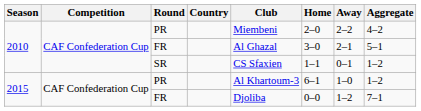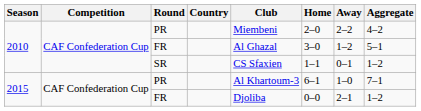2010 / FR | Away: 2–1 -> 1–2
2015 / PR | Aggregate: 1–2 -> 7–1
2015 / FR | Away: 1–2 -> 2–1
2015 / FR | Aggregate: 7–1 -> 1–2
